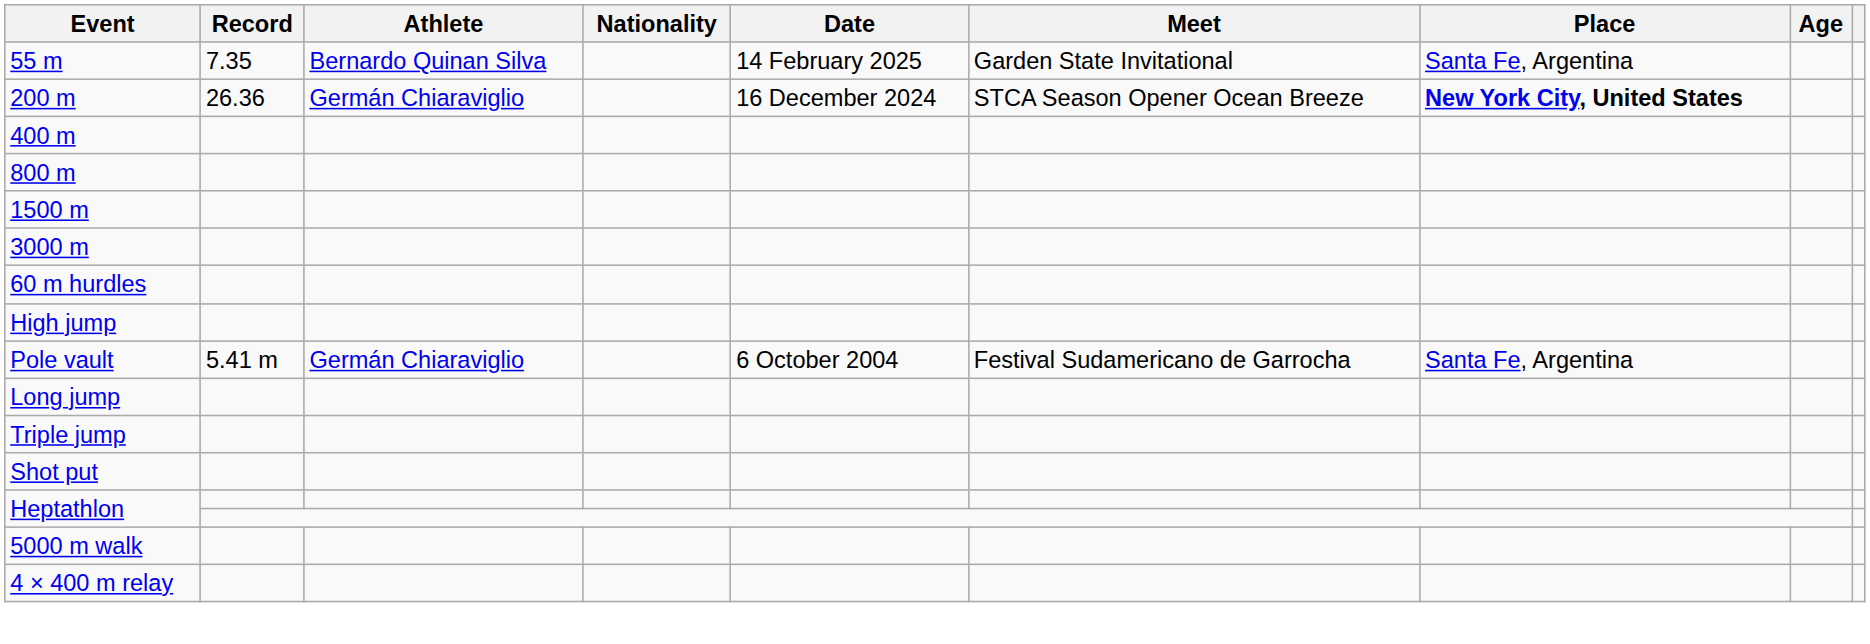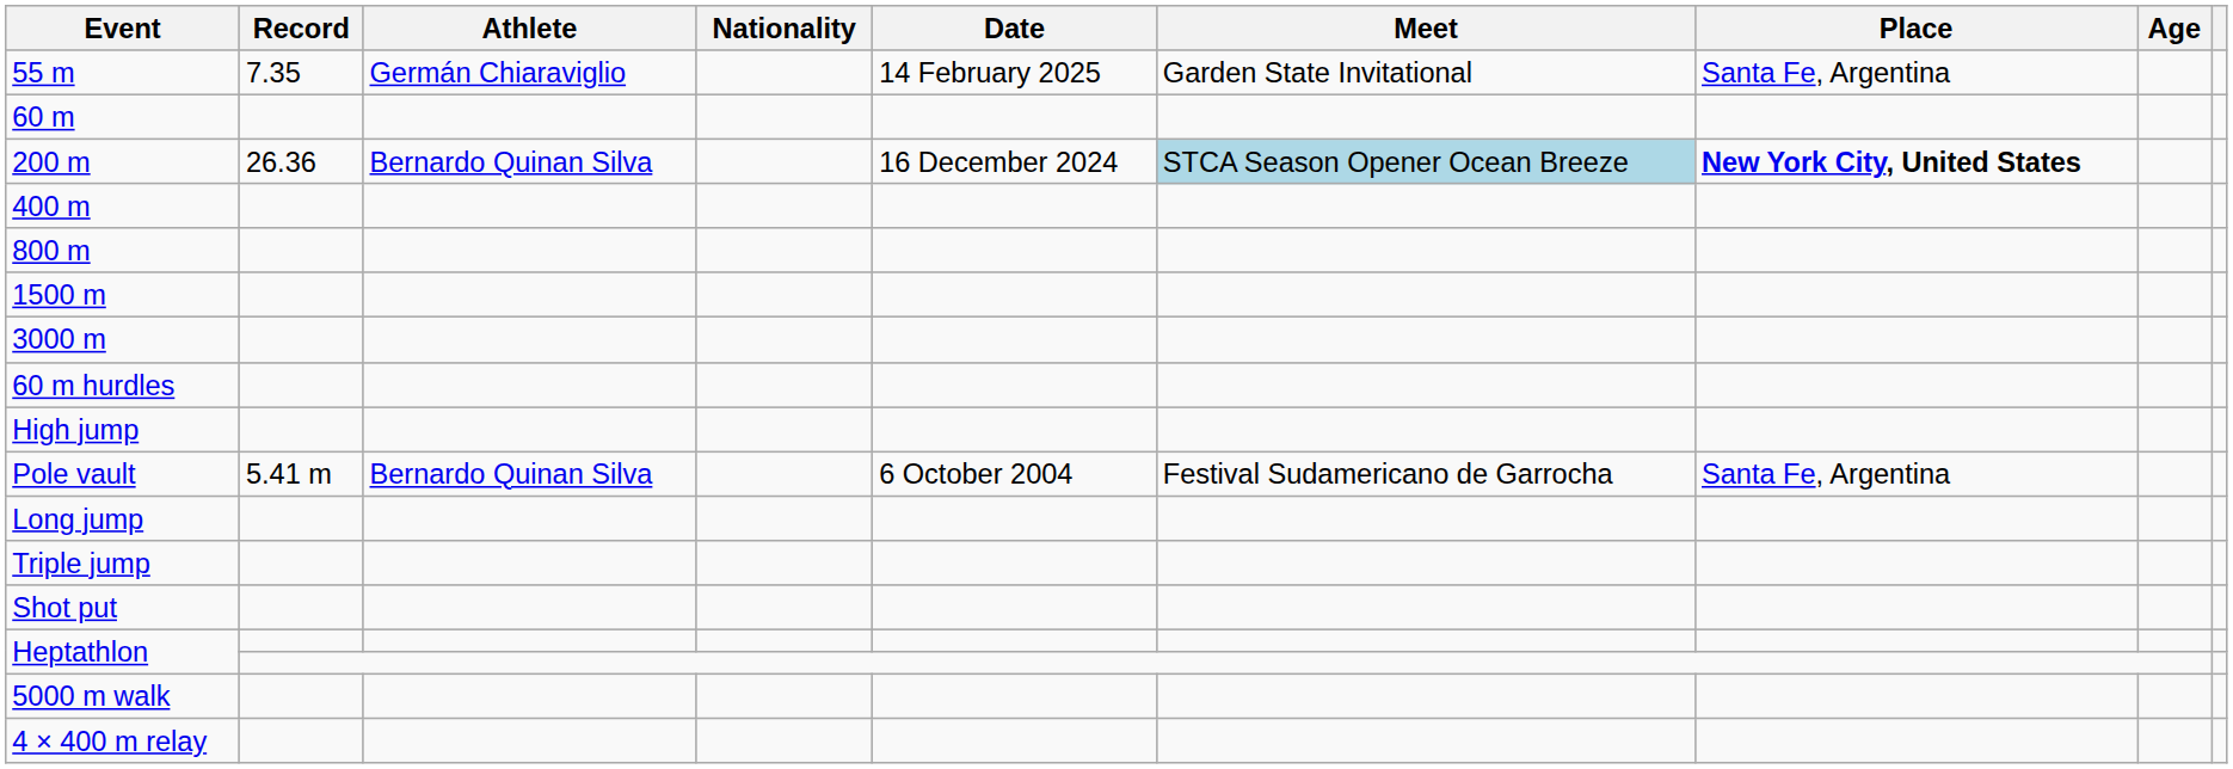55 m | Athlete: Bernardo Quinan Silva -> Germán Chiaraviglio
+ row: 60 m
200 m | Athlete: Germán Chiaraviglio -> Bernardo Quinan Silva
200 m | Meet: no background -> lightblue background
Pole vault | Athlete: Germán Chiaraviglio -> Bernardo Quinan Silva
